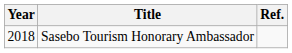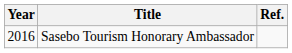Sasebo Tourism Honorary Ambassador | Year: 2018 -> 2016
